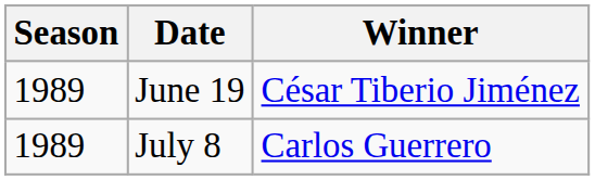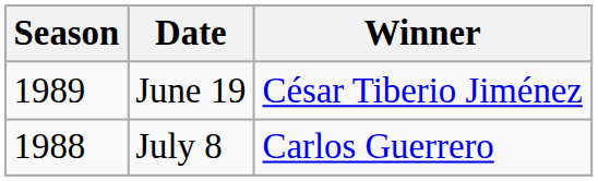July 8 | Season: 1989 -> 1988
